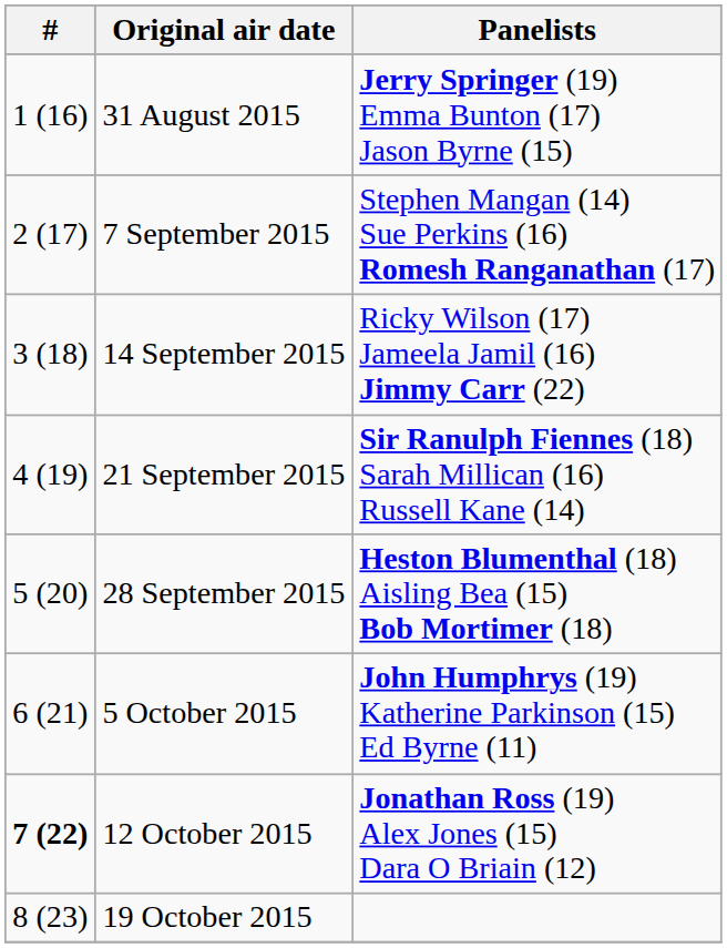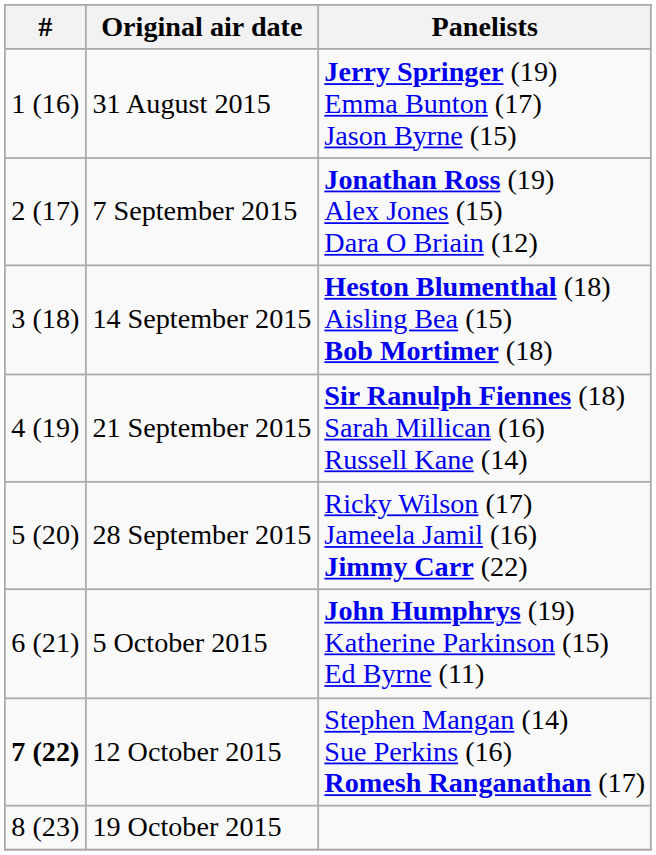7 September 2015 | Panelists: Stephen Mangan (14) Sue Perkins (16) Romesh Ranganathan (17) -> Jonathan Ross (19) Alex Jones (15) Dara O Briain (12)
14 September 2015 | Panelists: Ricky Wilson (17) Jameela Jamil (16) Jimmy Carr (22) -> Heston Blumenthal (18) Aisling Bea (15) Bob Mortimer (18)
28 September 2015 | Panelists: Heston Blumenthal (18) Aisling Bea (15) Bob Mortimer (18) -> Ricky Wilson (17) Jameela Jamil (16) Jimmy Carr (22)
12 October 2015 | Panelists: Jonathan Ross (19) Alex Jones (15) Dara O Briain (12) -> Stephen Mangan (14) Sue Perkins (16) Romesh Ranganathan (17)
